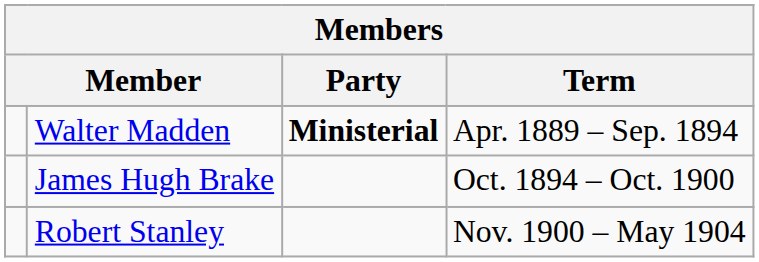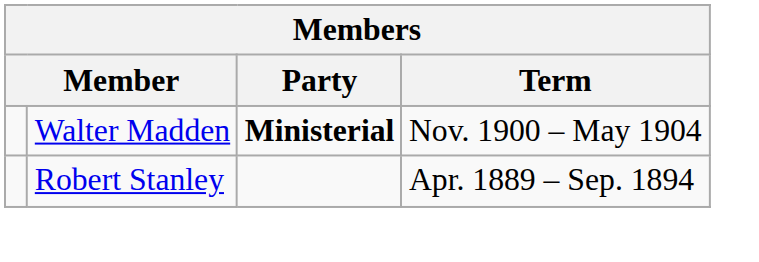Walter Madden | Term: Apr. 1889 – Sep. 1894 -> Nov. 1900 – May 1904
- row: James Hugh Brake | Oct. 1894 – Oct. 1900
Robert Stanley | Term: Nov. 1900 – May 1904 -> Apr. 1889 – Sep. 1894
